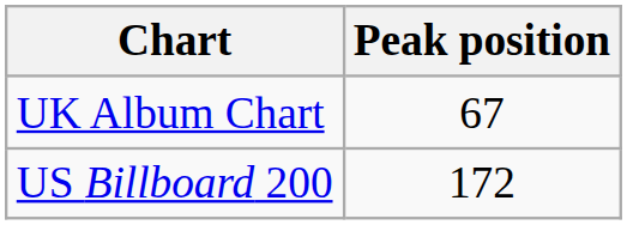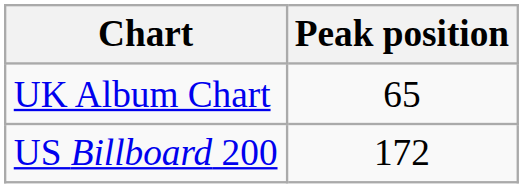UK Album Chart | Peak position: 67 -> 65
